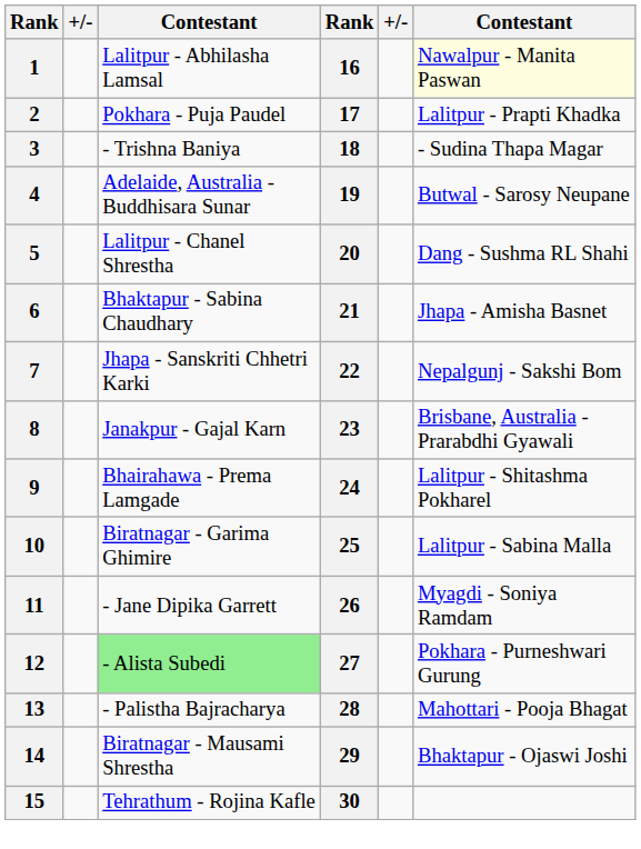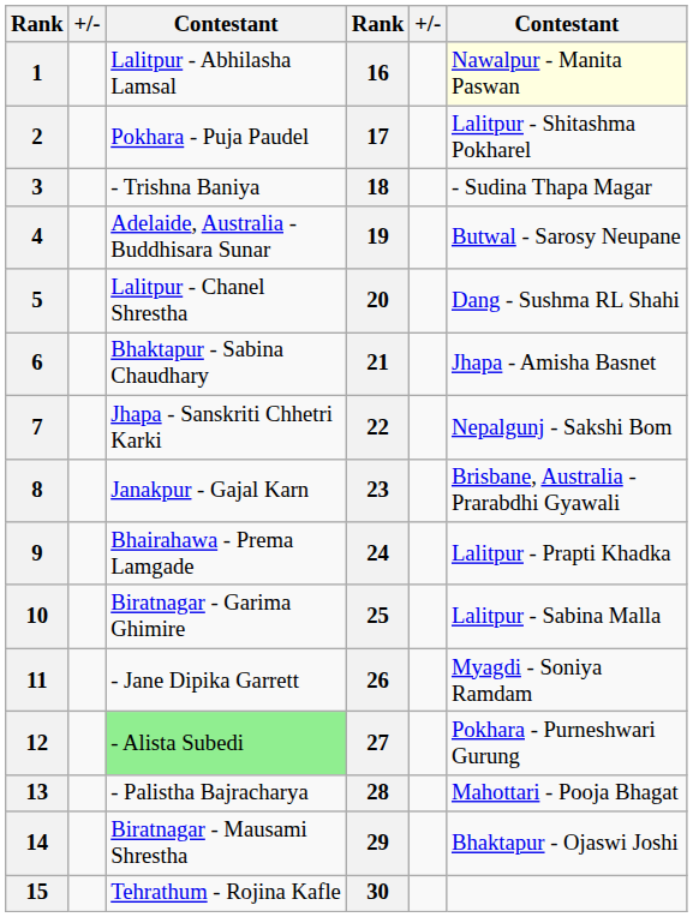2 | column 6: Lalitpur - Prapti Khadka -> Lalitpur - Shitashma Pokharel
9 | column 6: Lalitpur - Shitashma Pokharel -> Lalitpur - Prapti Khadka
